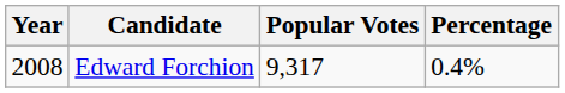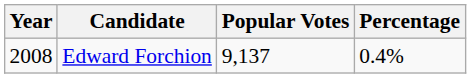Edward Forchion | Popular Votes: 9,317 -> 9,137
